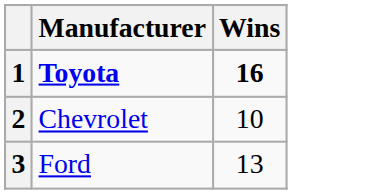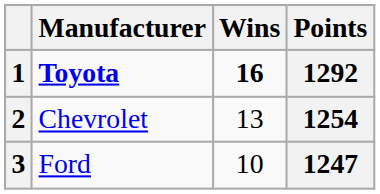+ column: Points | 1292 | 1254 | 1247
2 | Wins: 10 -> 13
3 | Wins: 13 -> 10
